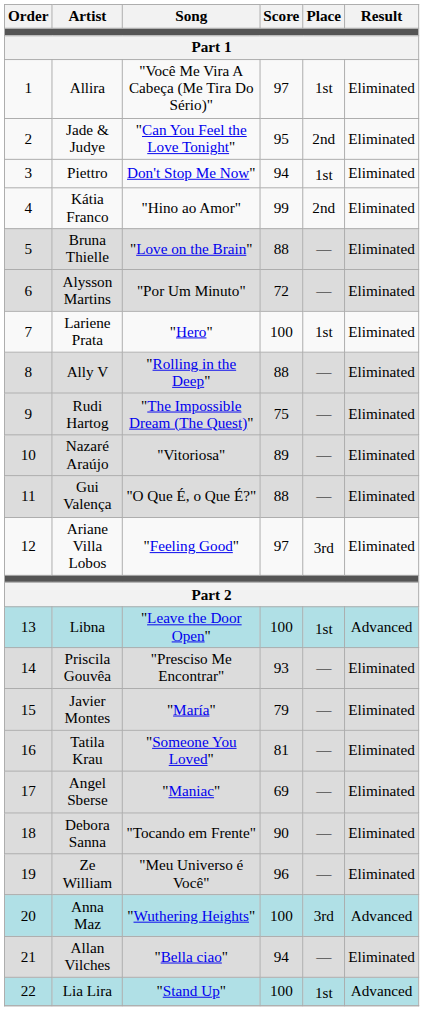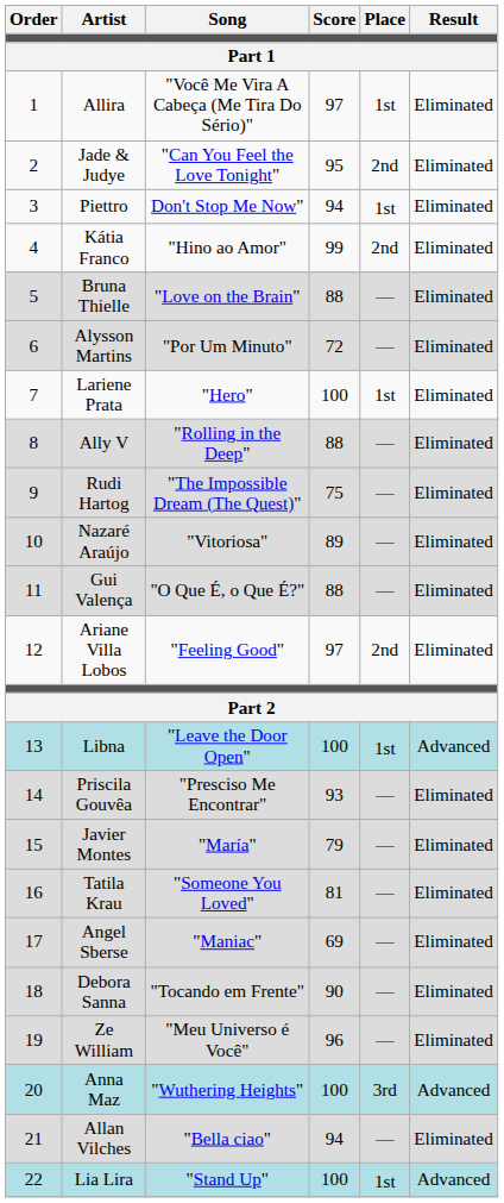Ariane Villa Lobos | Place: 3rd -> 2nd
